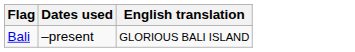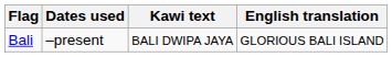+ column: Kawi text | BALI DWIPA JAYA
